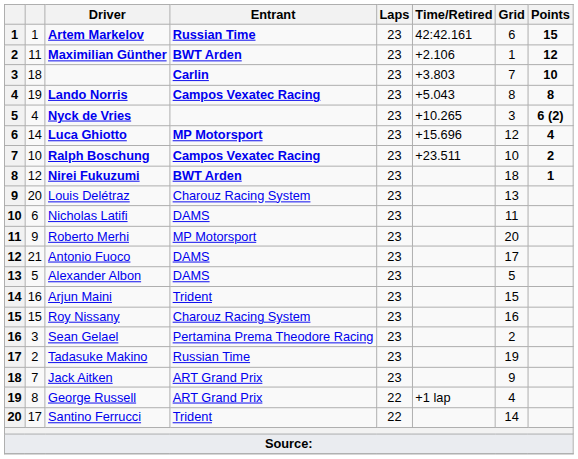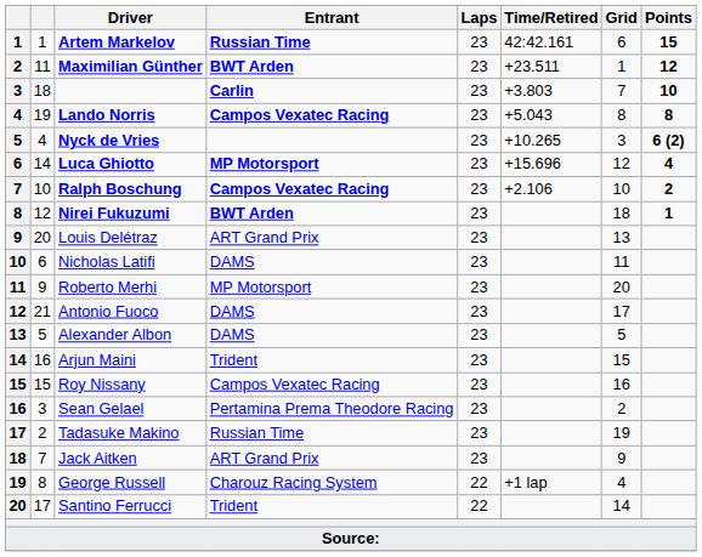Maximilian Günther | Time/Retired: +2.106 -> +23.511
Ralph Boschung | Time/Retired: +23.511 -> +2.106
Louis Delétraz | Entrant: Charouz Racing System -> ART Grand Prix
Roy Nissany | Entrant: Charouz Racing System -> Campos Vexatec Racing
George Russell | Entrant: ART Grand Prix -> Charouz Racing System
